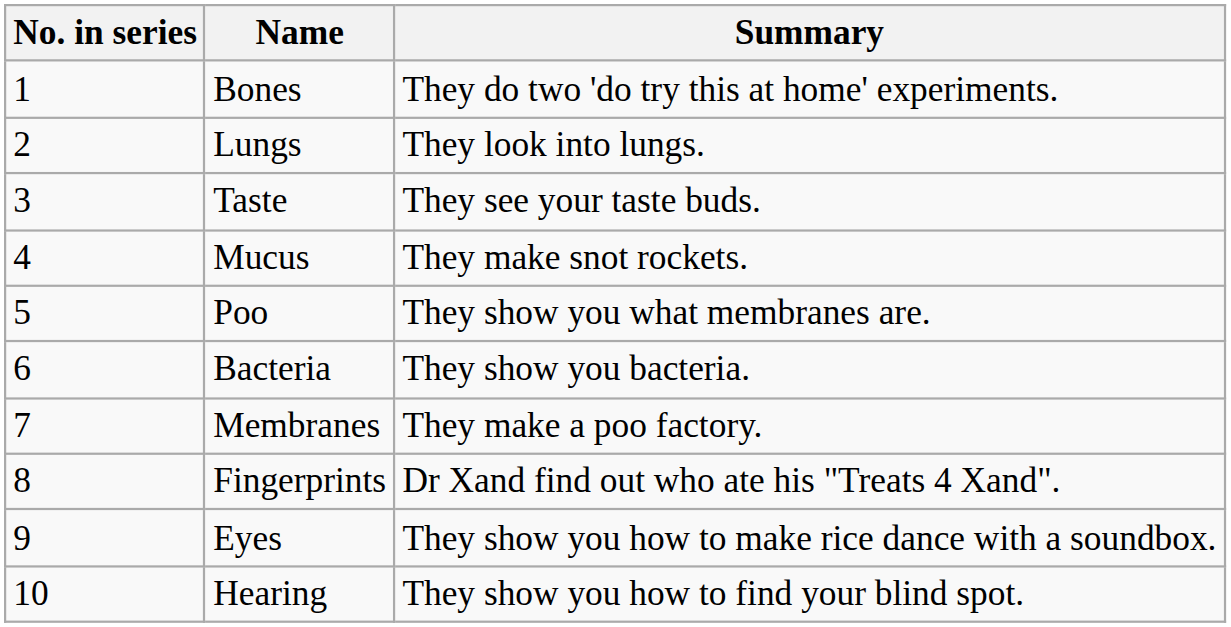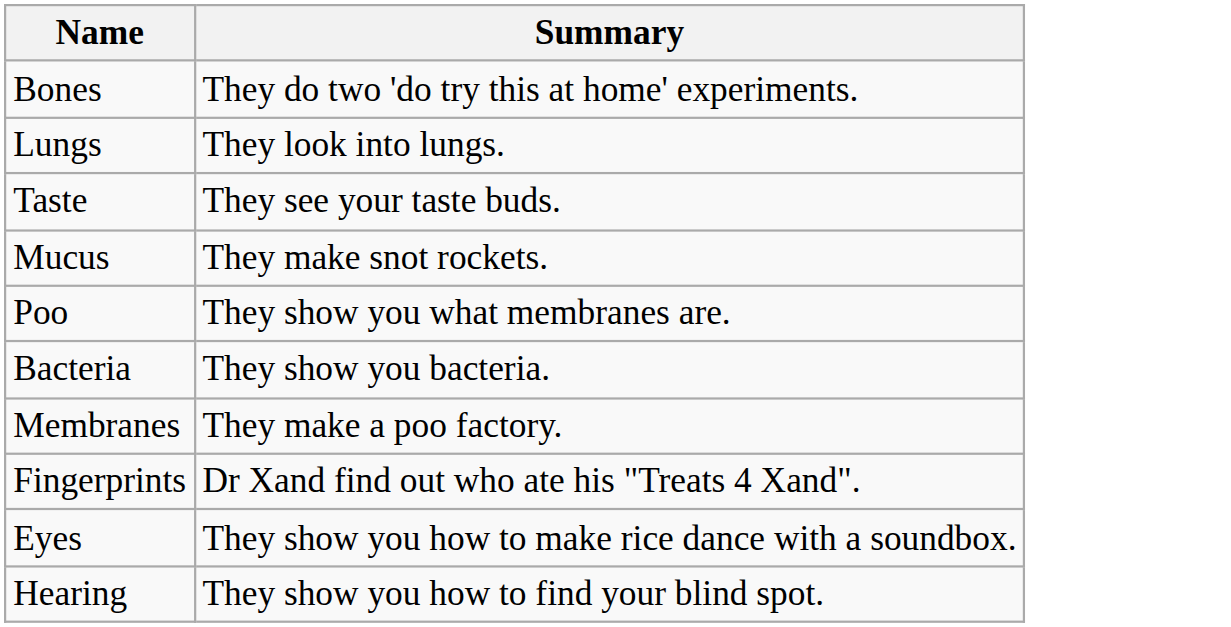- column: No. in series | 1 | 2 | 3 | 4 | 5 | 6 | 7 | 8 | 9 | 10
